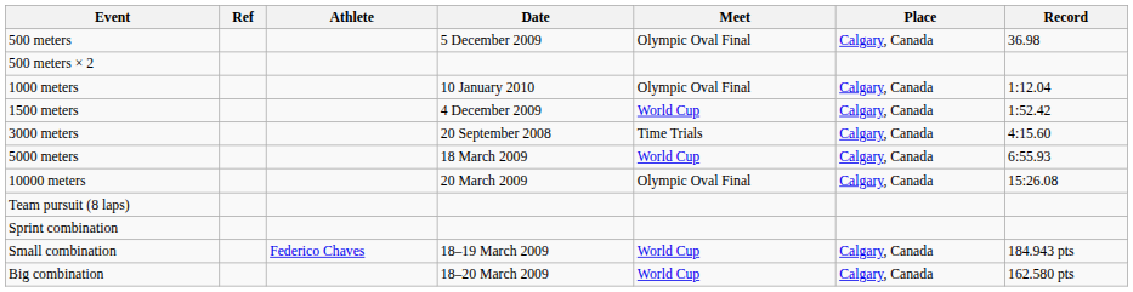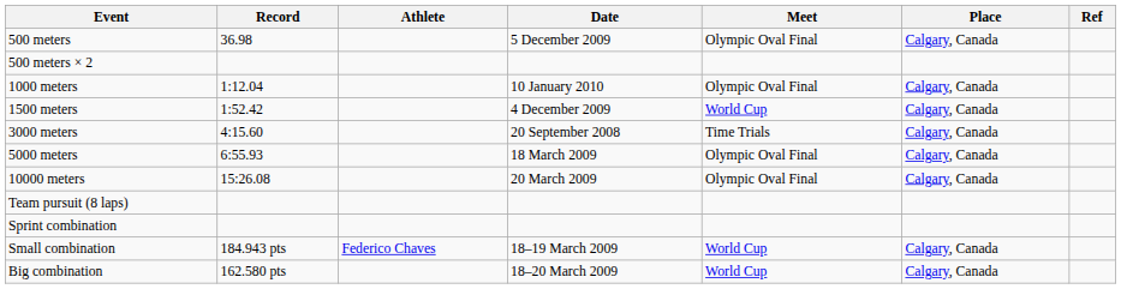columns swapped: Record <-> Ref
5000 meters | Meet: World Cup -> Olympic Oval Final
